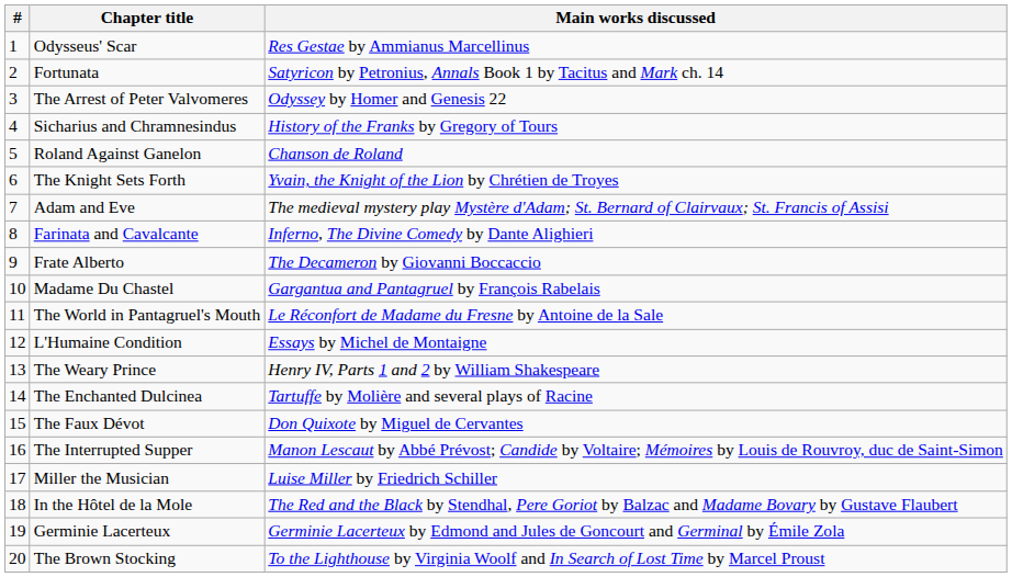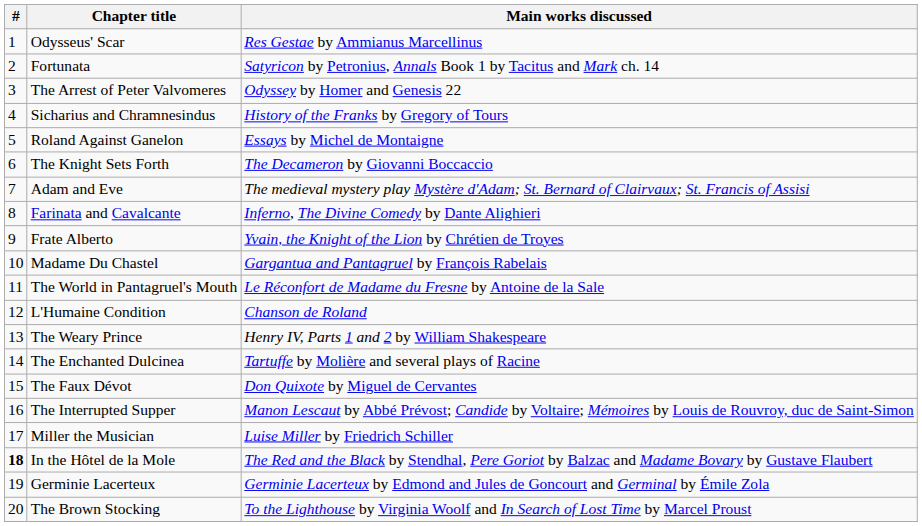Roland Against Ganelon | Main works discussed: Chanson de Roland -> Essays by Michel de Montaigne
The Knight Sets Forth | Main works discussed: Yvain, the Knight of the Lion by Chrétien de Troyes -> The Decameron by Giovanni Boccaccio
Frate Alberto | Main works discussed: The Decameron by Giovanni Boccaccio -> Yvain, the Knight of the Lion by Chrétien de Troyes
L'Humaine Condition | Main works discussed: Essays by Michel de Montaigne -> Chanson de Roland
In the Hôtel de la Mole | #: normal -> bold
